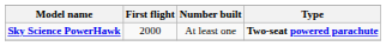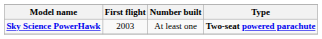Sky Science PowerHawk | First flight: 2000 -> 2003
